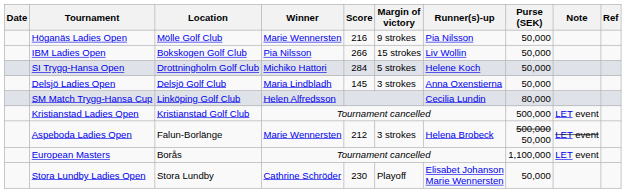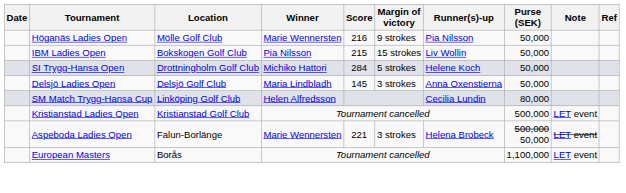IBM Ladies Open | Score: 266 -> 215
Aspeboda Ladies Open | Score: 212 -> 221
- row: Stora Lundby Ladies Open | Stora Lundby | Cathrine Schröder | 230 | Playoff | Elisabet Johanson Marie Wennersten | 50,000
